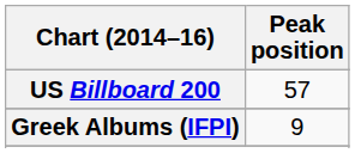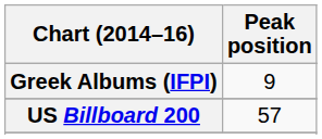rows swapped: Greek Albums (IFPI) <-> US Billboard 200
